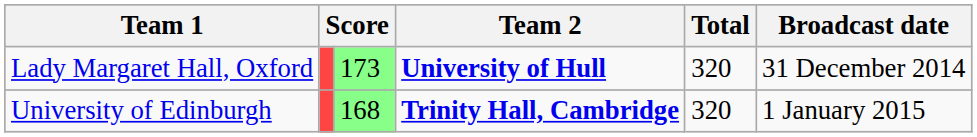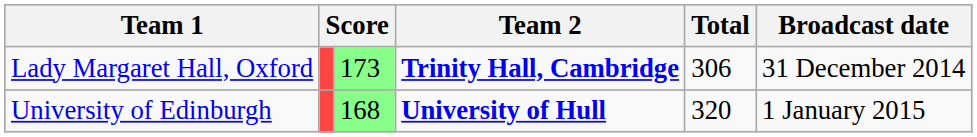Lady Margaret Hall, Oxford | Team 2: University of Hull -> Trinity Hall, Cambridge
Lady Margaret Hall, Oxford | Total: 320 -> 306
University of Edinburgh | Team 2: Trinity Hall, Cambridge -> University of Hull
